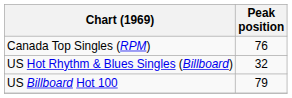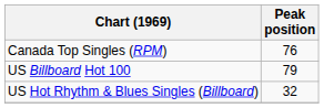rows swapped: US Billboard Hot 100 <-> US Hot Rhythm & Blues Singles (Billboard)
